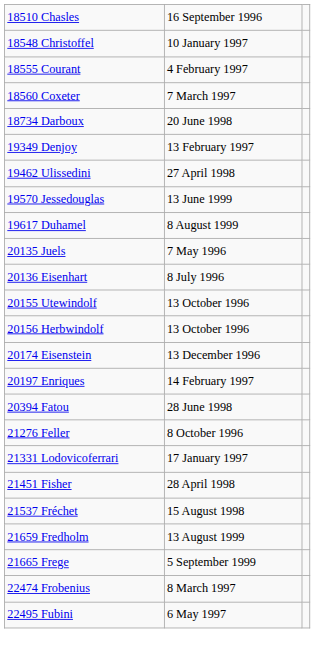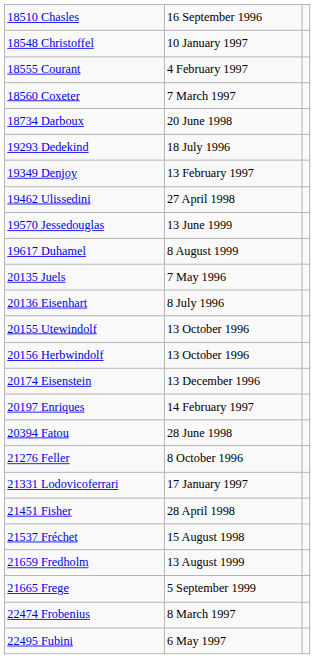+ row: 19293 Dedekind | 18 July 1996
